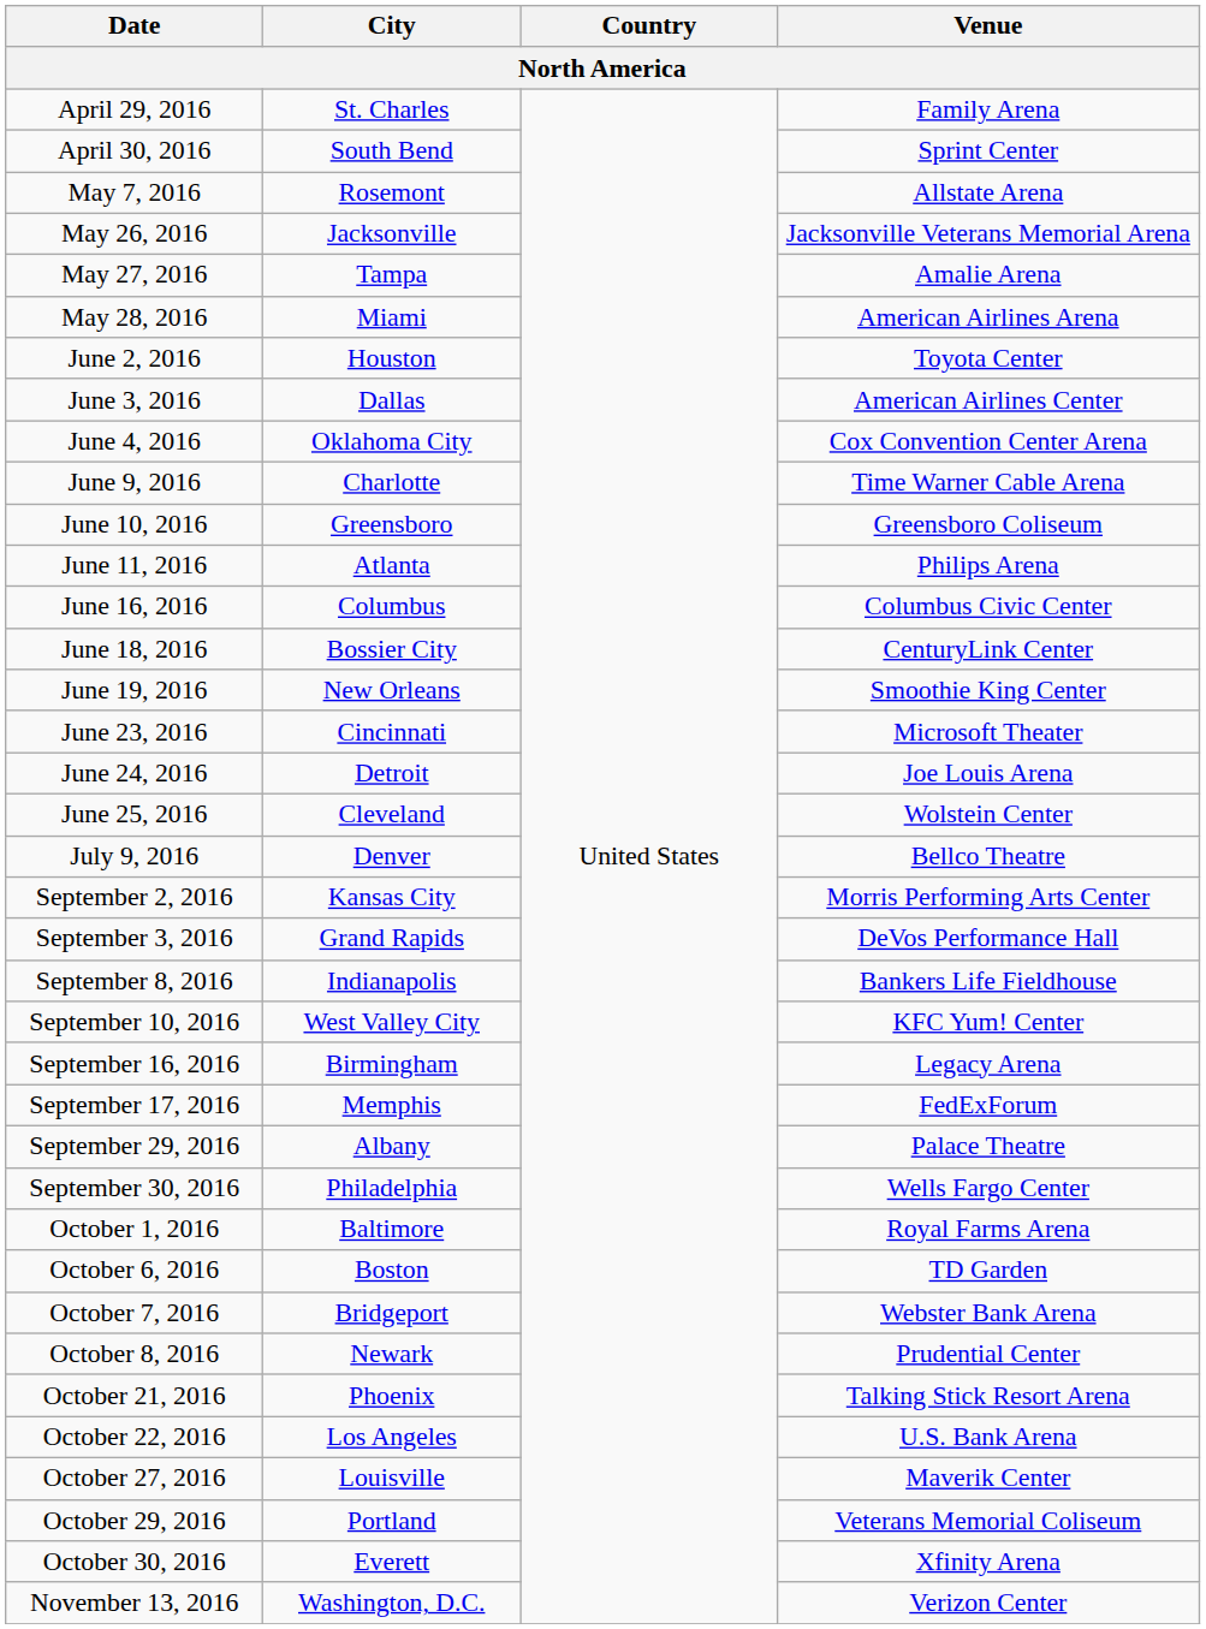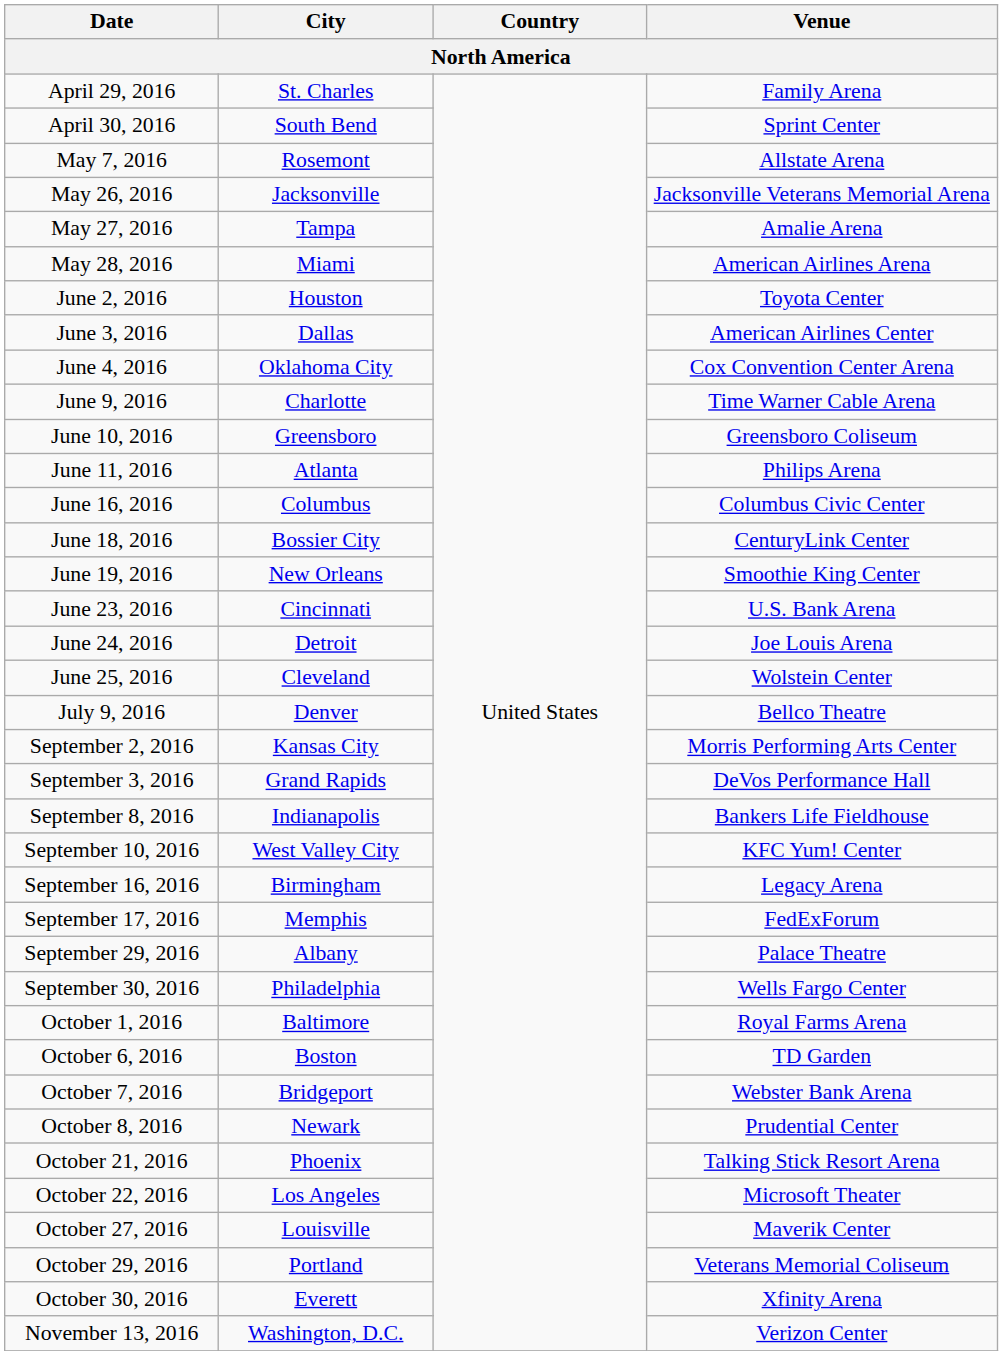June 23, 2016 | Venue: Microsoft Theater -> U.S. Bank Arena
October 22, 2016 | Venue: U.S. Bank Arena -> Microsoft Theater
